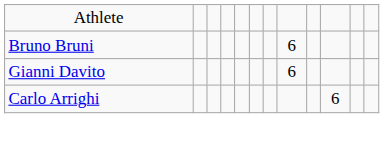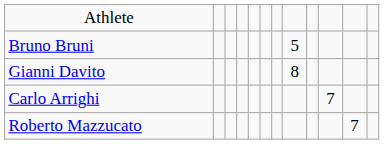Bruno Bruni | column 8: 6 -> 5
Gianni Davito | column 8: 6 -> 8
Carlo Arrighi | column 10: 6 -> 7
+ row: Roberto Mazzucato | 7
